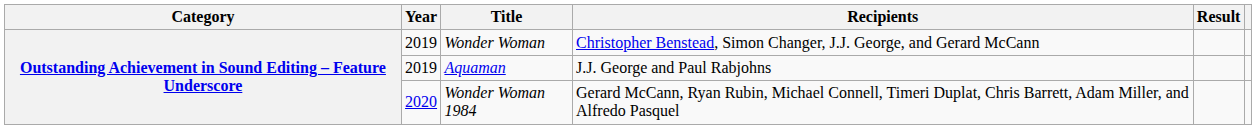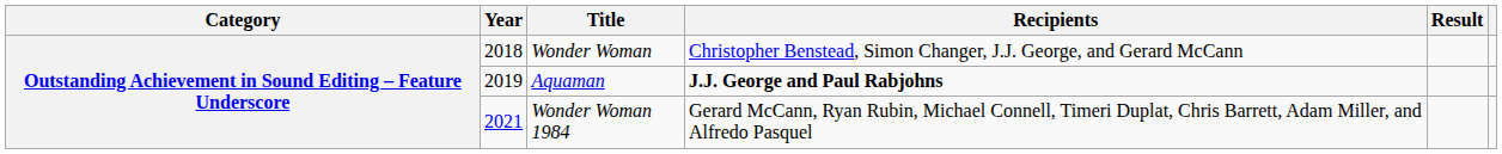Wonder Woman | Year: 2019 -> 2018
Aquaman | Recipients: normal -> bold
Wonder Woman 1984 | Year: 2020 -> 2021
